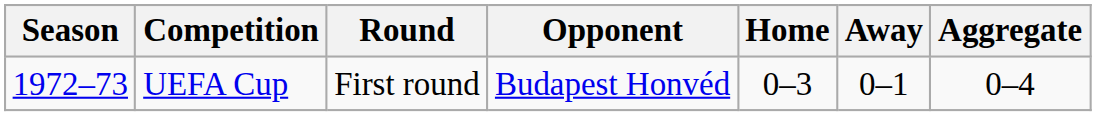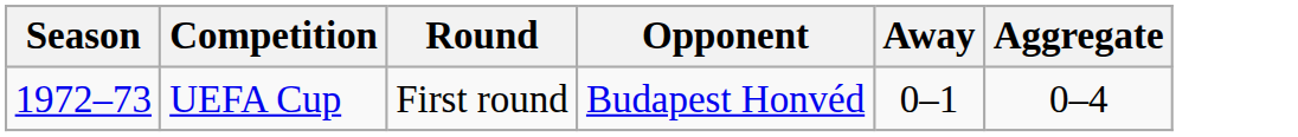- column: Home | 0–3
